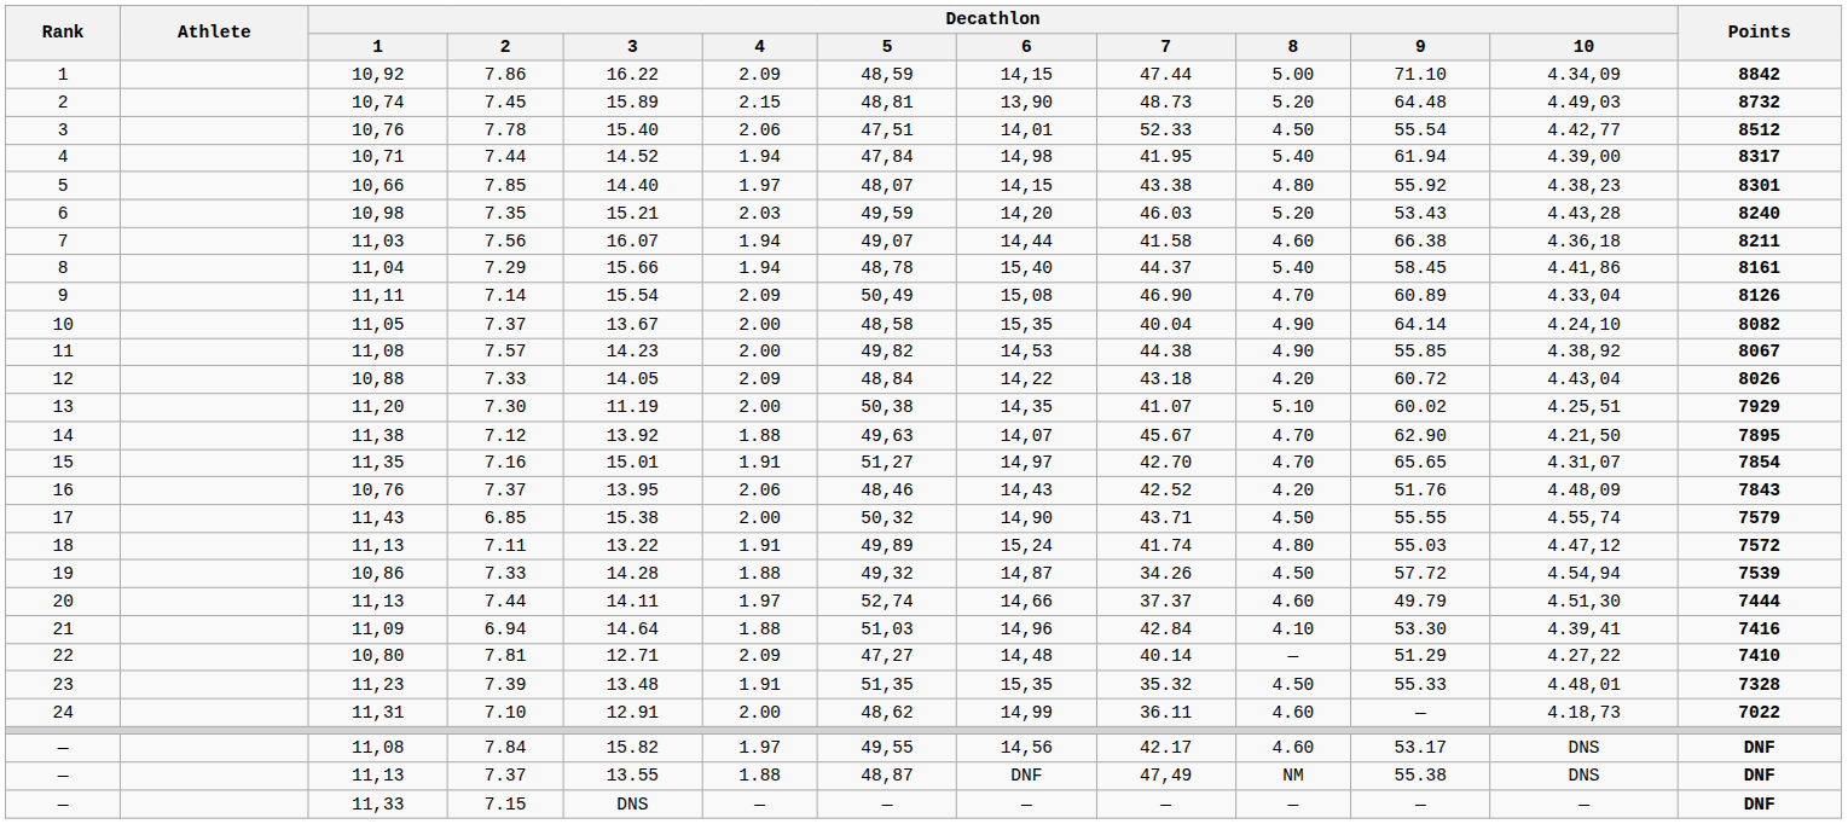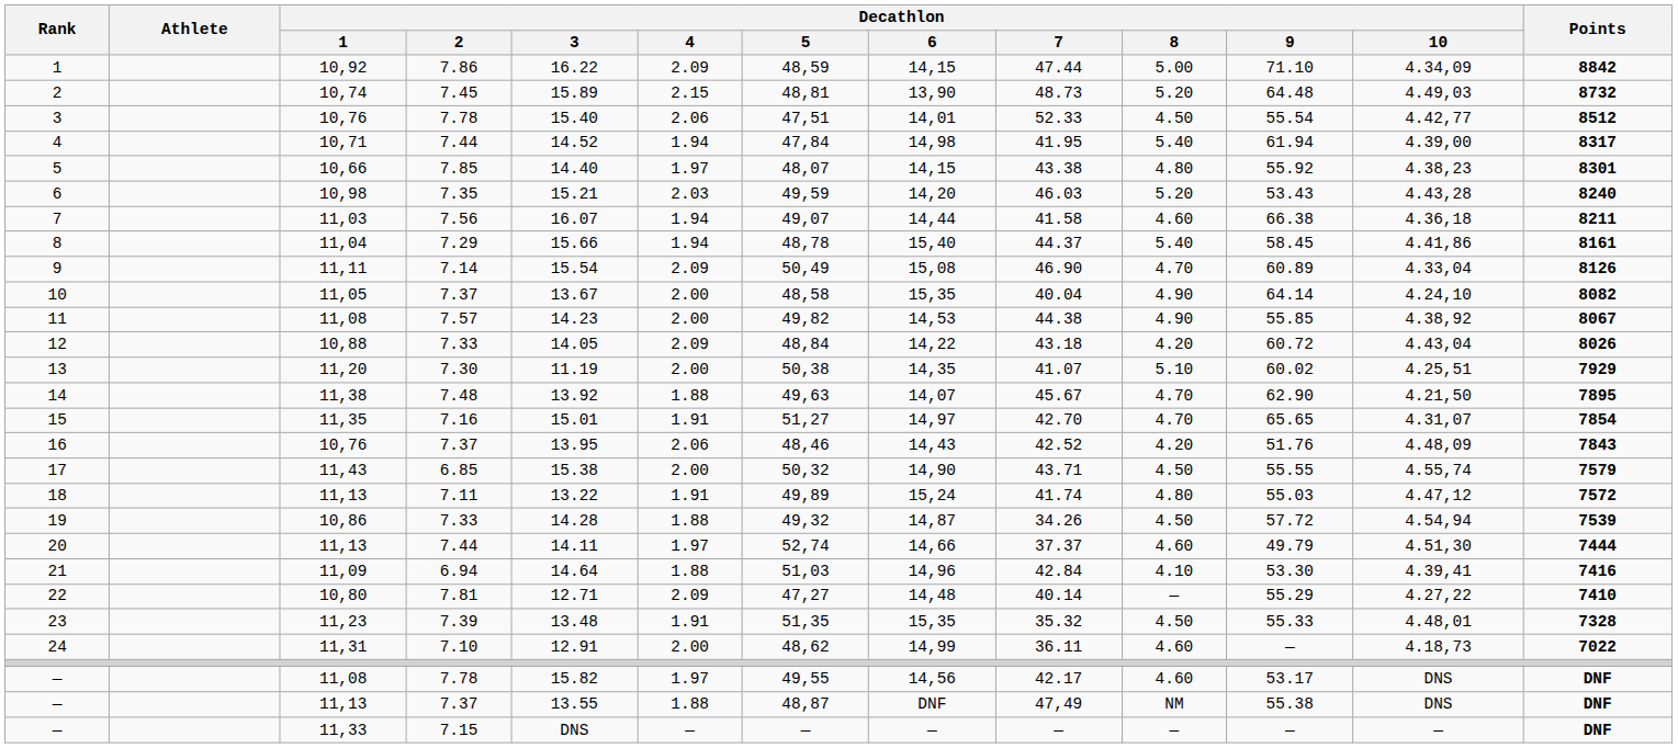14 | Decathlon / 2: 7.12 -> 7.48
22 | Decathlon / 9: 51.29 -> 55.29
— / 11,08 | Decathlon / 2: 7.84 -> 7.78
